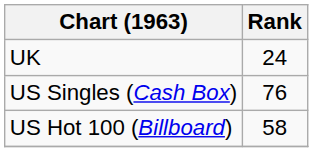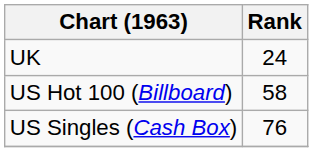rows swapped: US Hot 100 (Billboard) <-> US Singles (Cash Box)
